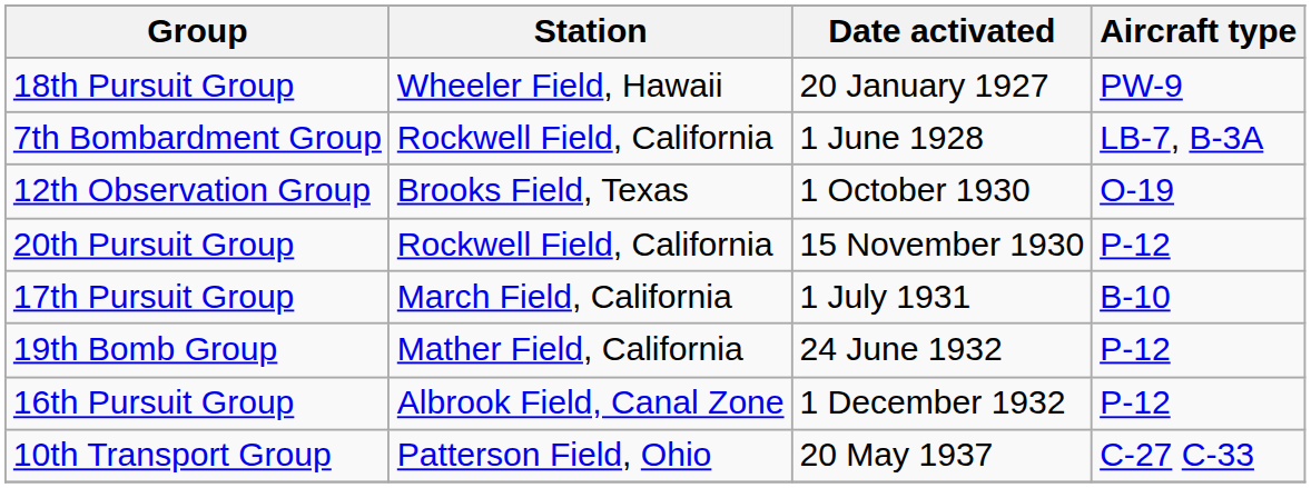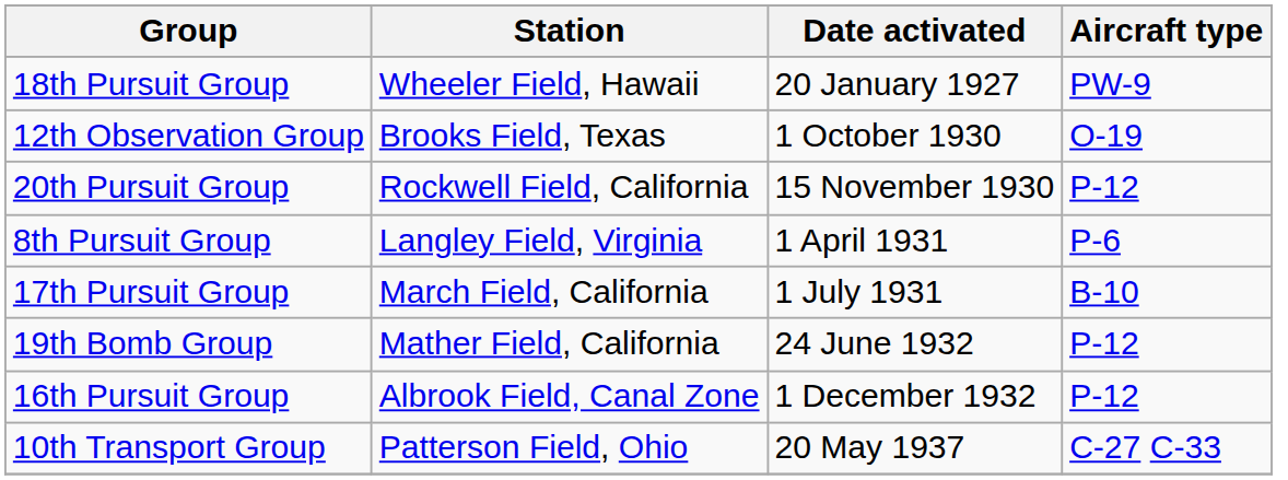- row: 7th Bombardment Group | Rockwell Field, California | 1 June 1928 | LB-7, B-3A
+ row: 8th Pursuit Group | Langley Field, Virginia | 1 April 1931 | P-6
